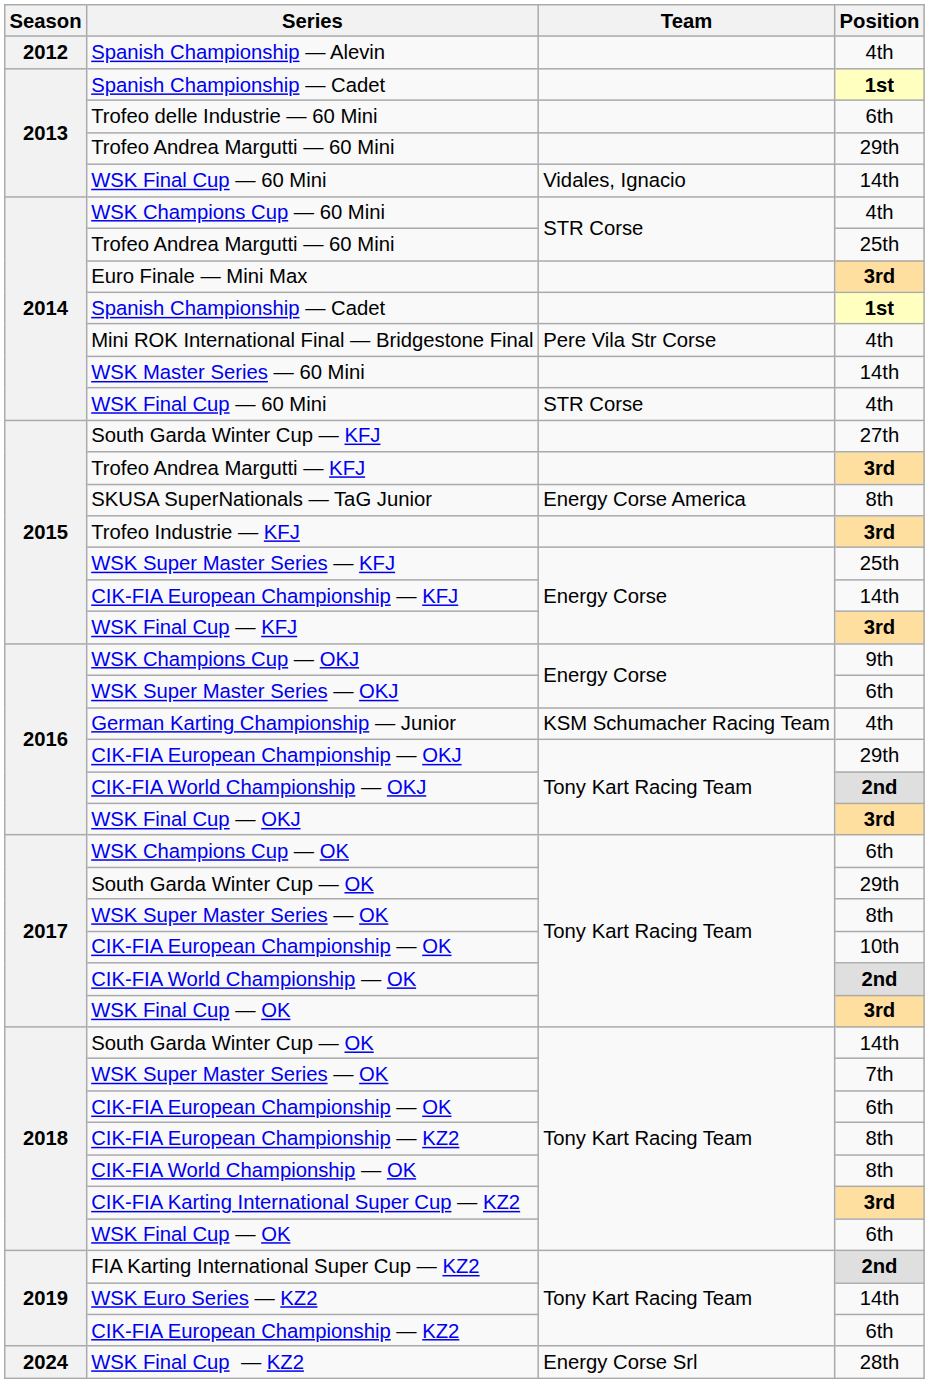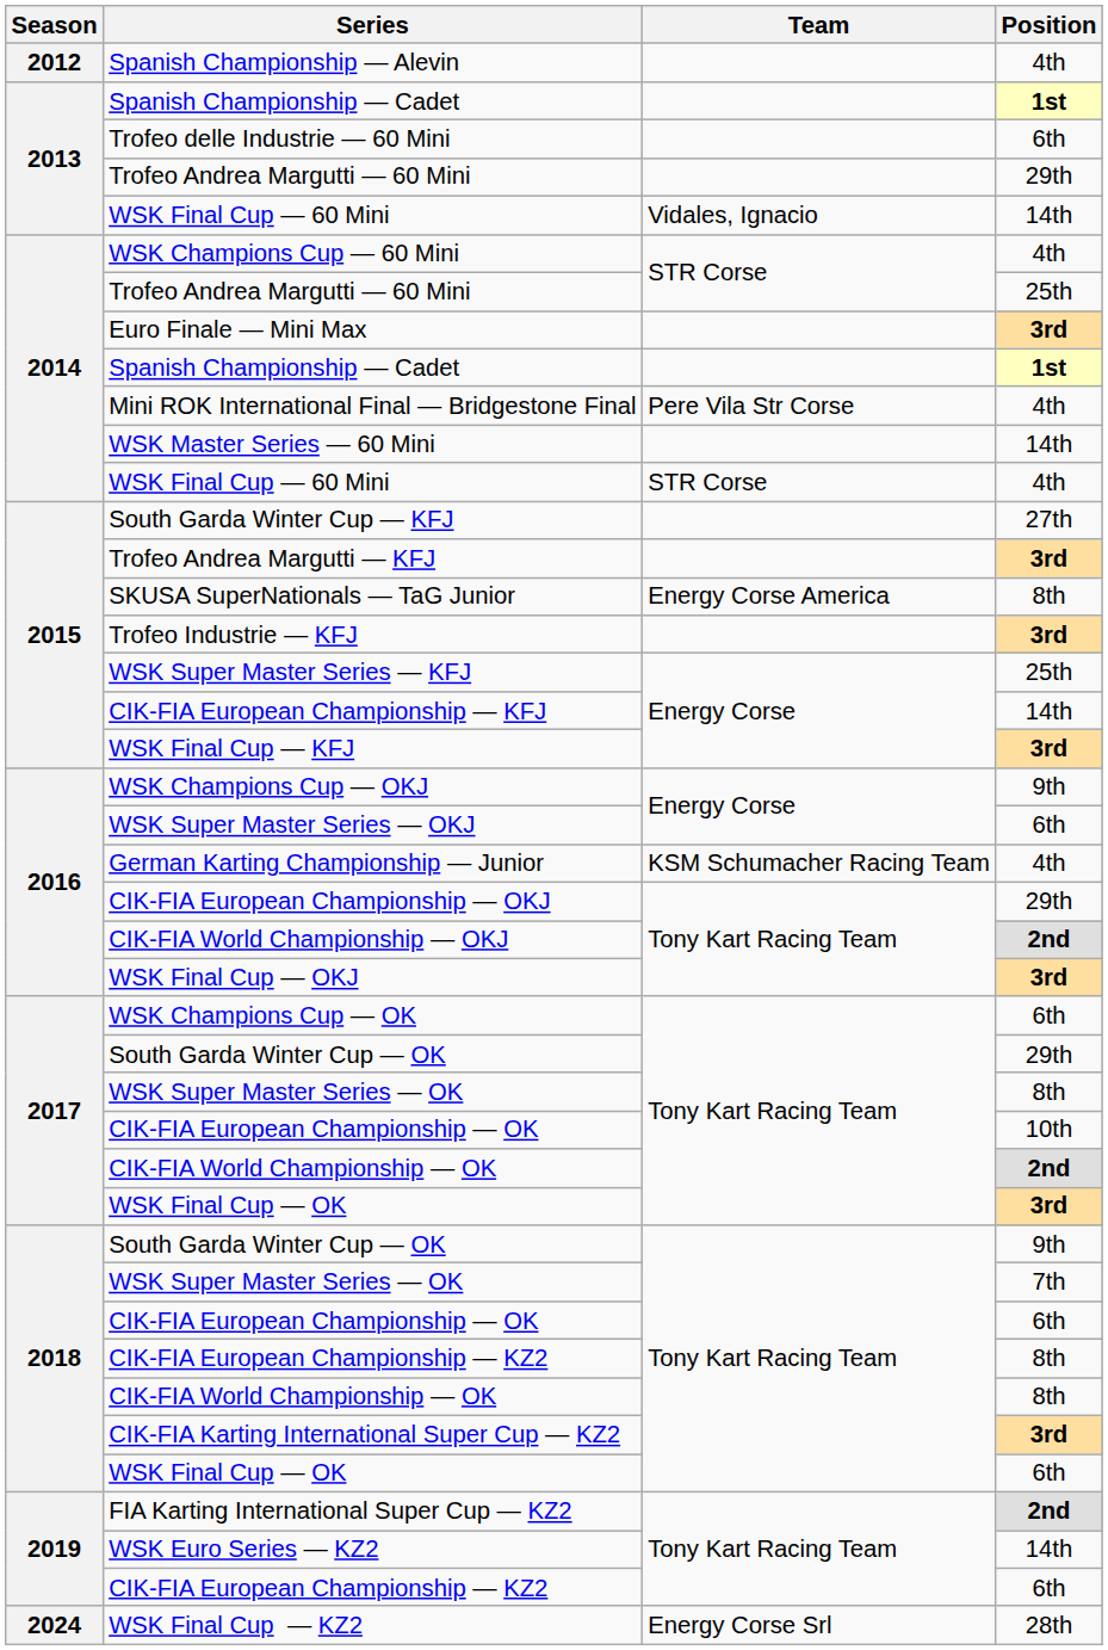2018 / South Garda Winter Cup — OK | Position: 14th -> 9th
